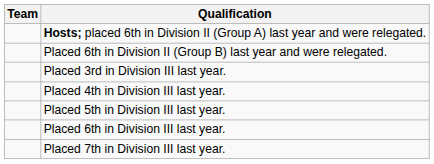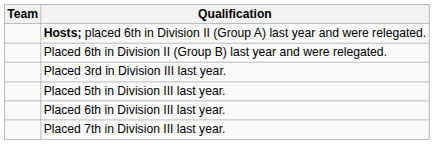- row: Placed 4th in Division III last year.
